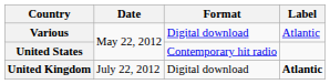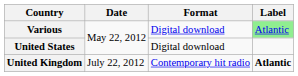Various | Label: no background -> lightgreen background
United States | Format: Contemporary hit radio -> Digital download
United Kingdom | Format: Digital download -> Contemporary hit radio
